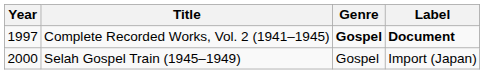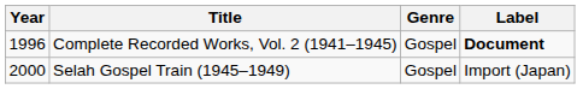Complete Recorded Works, Vol. 2 (1941–1945) | Year: 1997 -> 1996
Complete Recorded Works, Vol. 2 (1941–1945) | Genre: bold -> normal
